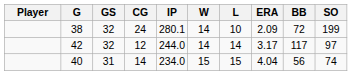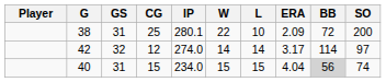38 | GS: 32 -> 31
38 | CG: 24 -> 25
38 | W: 14 -> 22
38 | SO: 199 -> 200
42 | IP: 244.0 -> 274.0
42 | BB: 117 -> 114
40 | CG: 14 -> 15
40 | BB: no background -> lightgrey background
